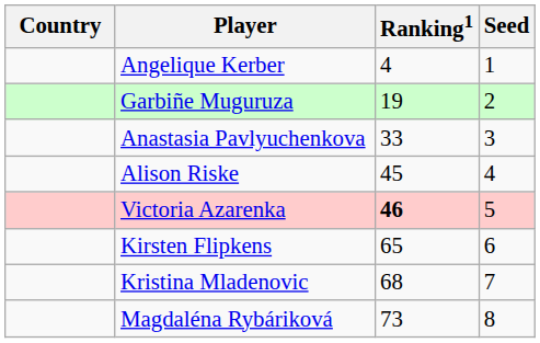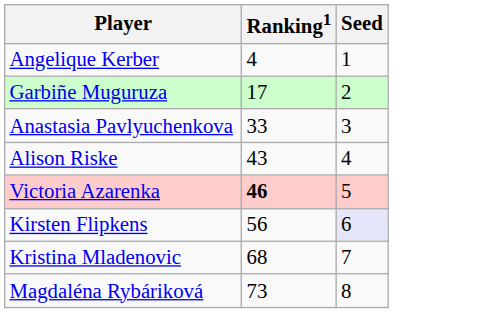- column: Country
Garbiñe Muguruza | Ranking1: 19 -> 17
Alison Riske | Ranking1: 45 -> 43
Kirsten Flipkens | Ranking1: 65 -> 56
Kirsten Flipkens | Seed: no background -> lavender background
